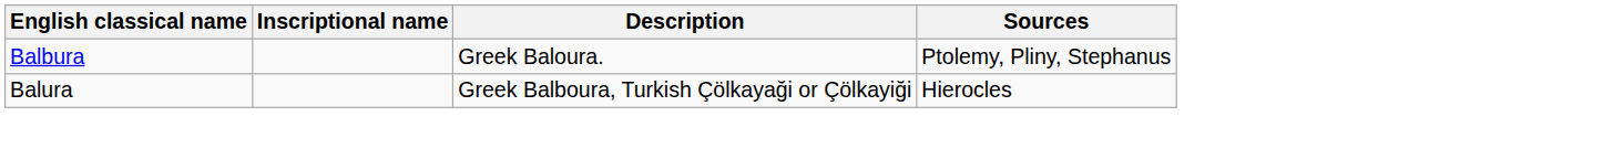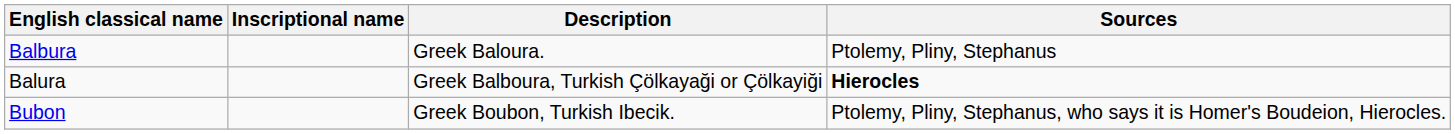Balura | Sources: normal -> bold
+ row: Bubon | Greek Boubon, Turkish Ibecik. | Ptolemy, Pliny, Stephanus, who says it is Homer's Boudeion, Hierocles.
